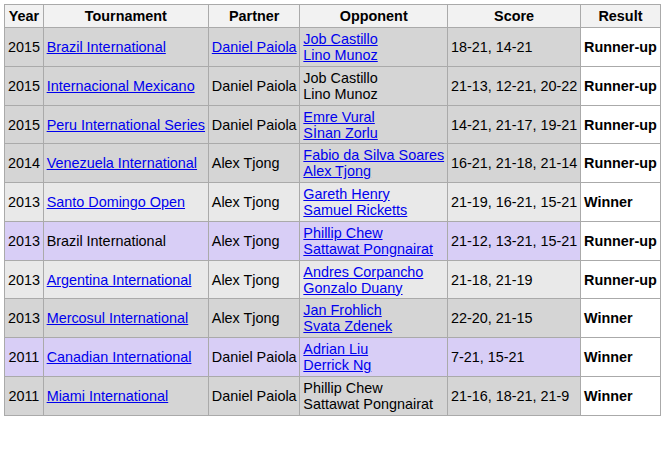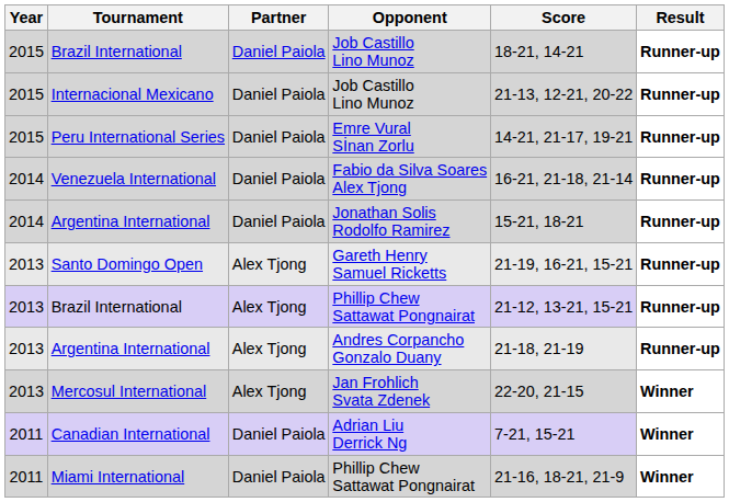Venezuela International | Partner: Alex Tjong -> Daniel Paiola
+ row: 2014 | Argentina International | Daniel Paiola | Jonathan Solis Rodolfo Ramirez | 15-21, 18-21 | Runner-up
Santo Domingo Open | Result: Winner -> Runner-up
